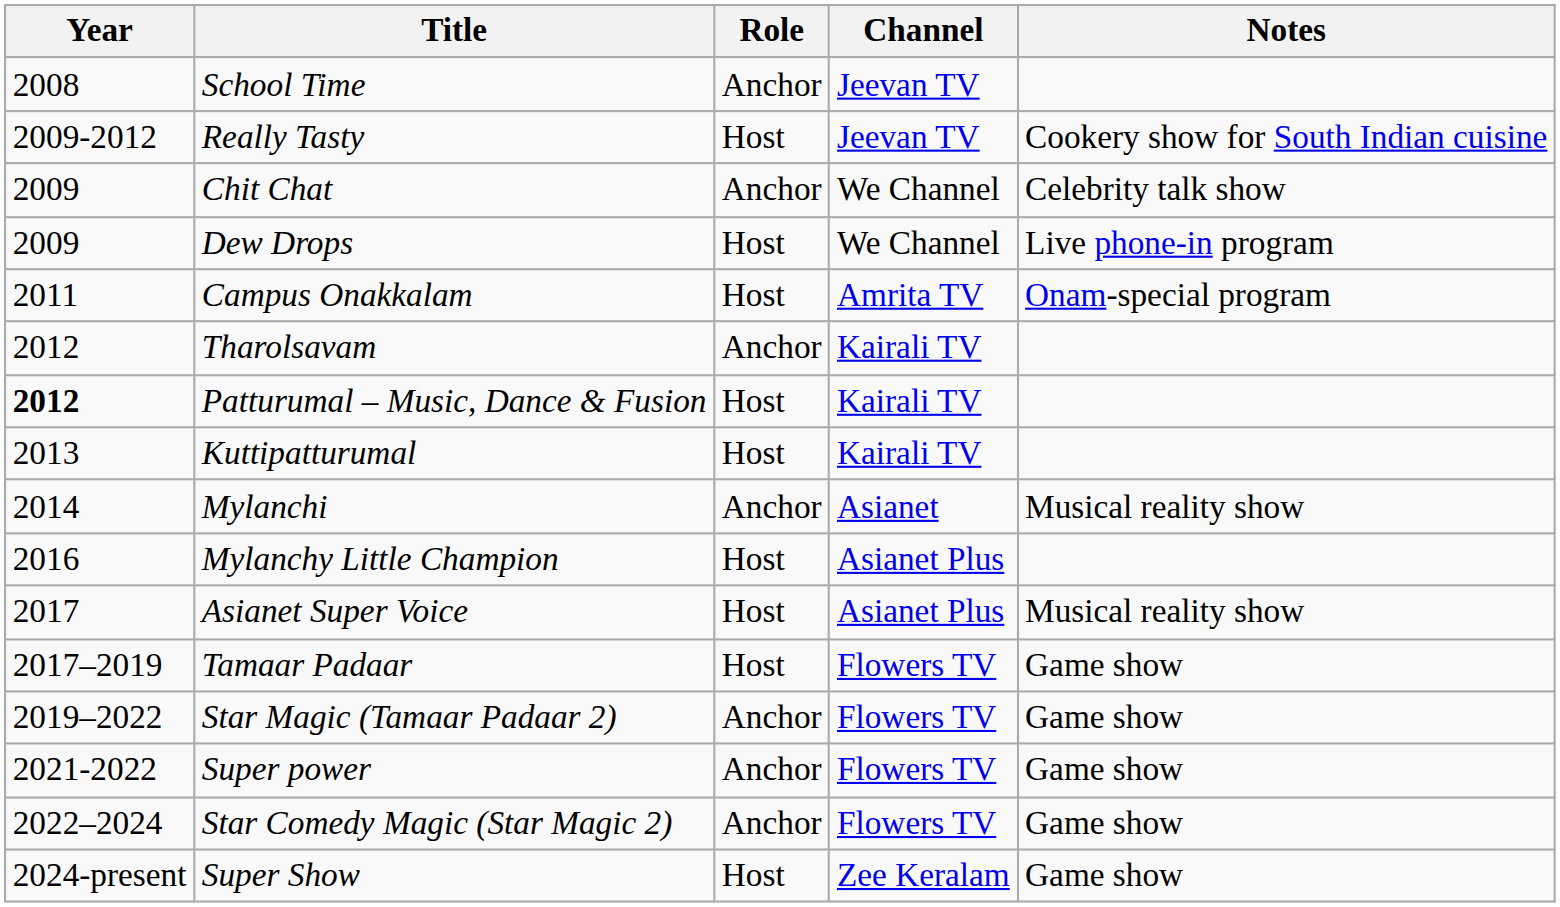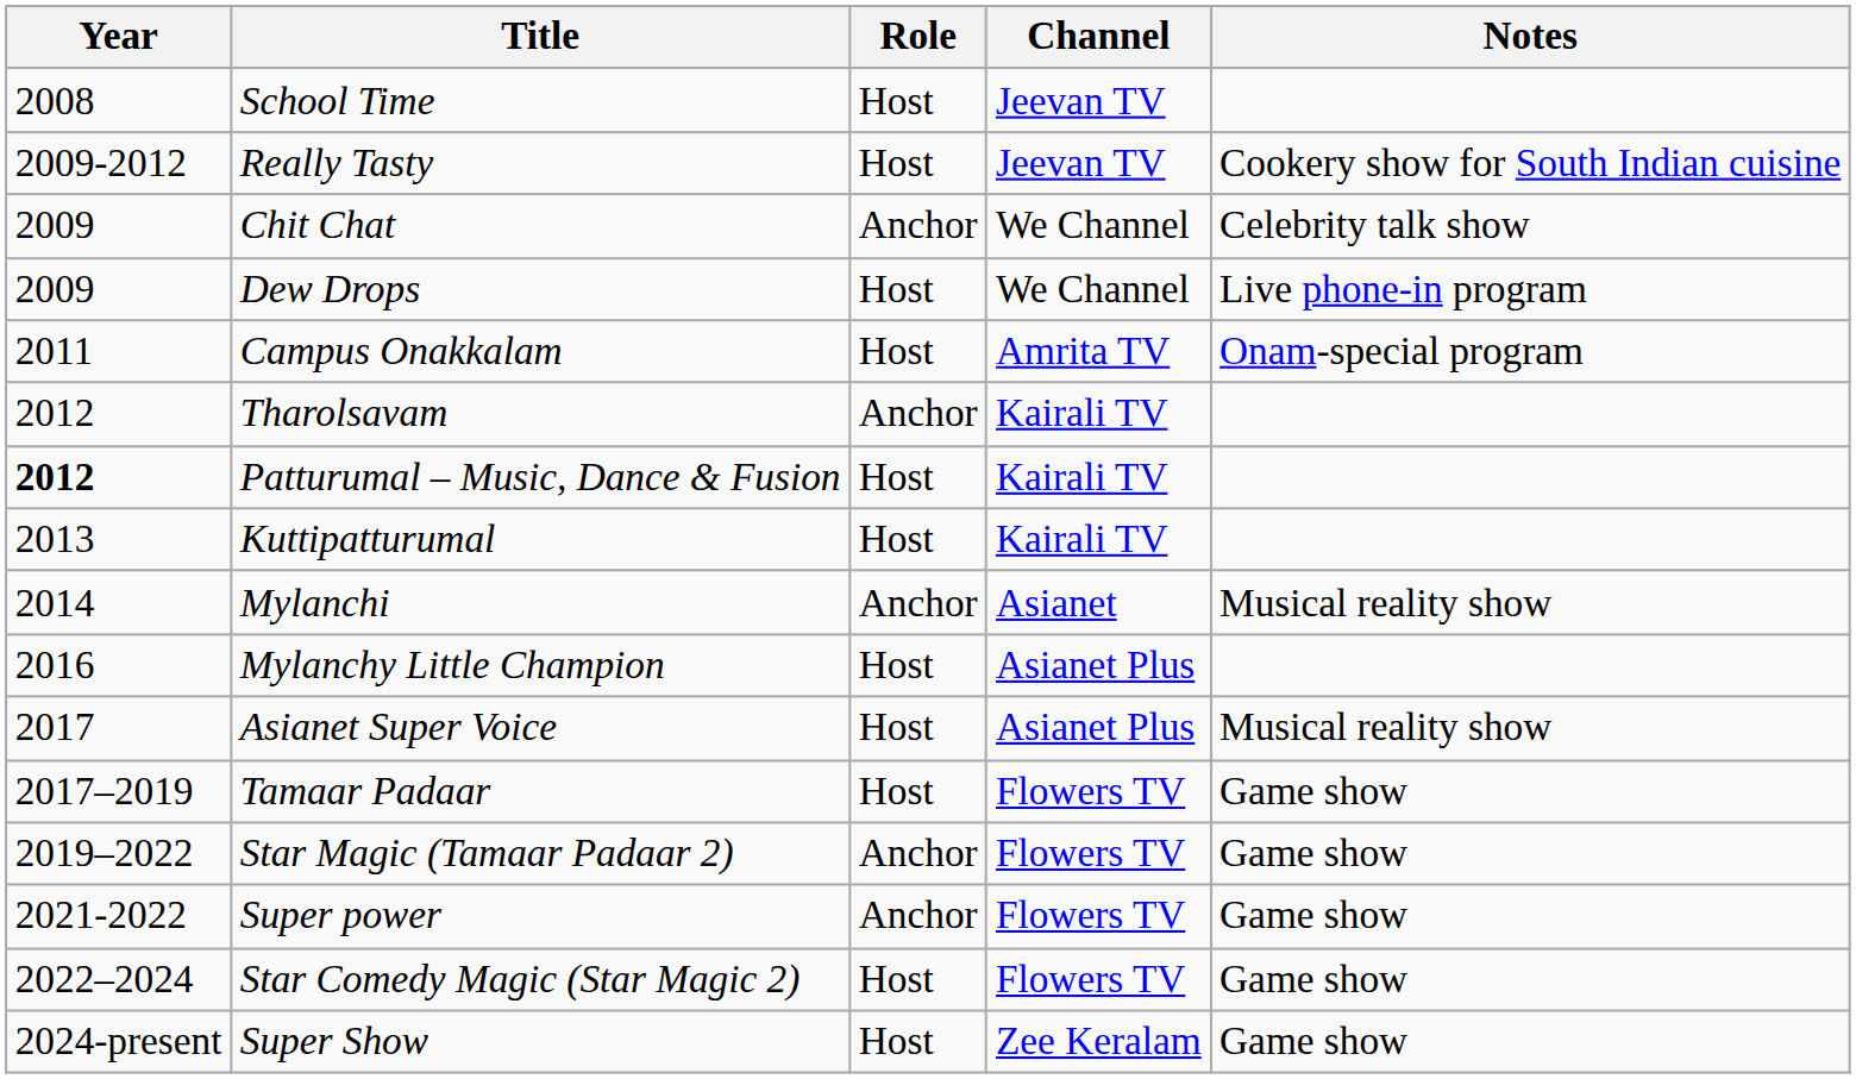School Time | Role: Anchor -> Host
Star Comedy Magic (Star Magic 2) | Role: Anchor -> Host
